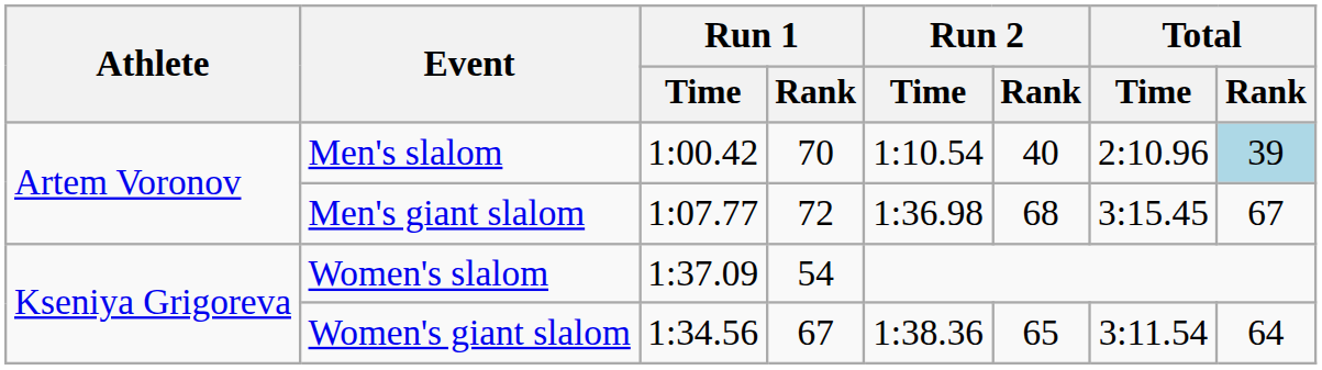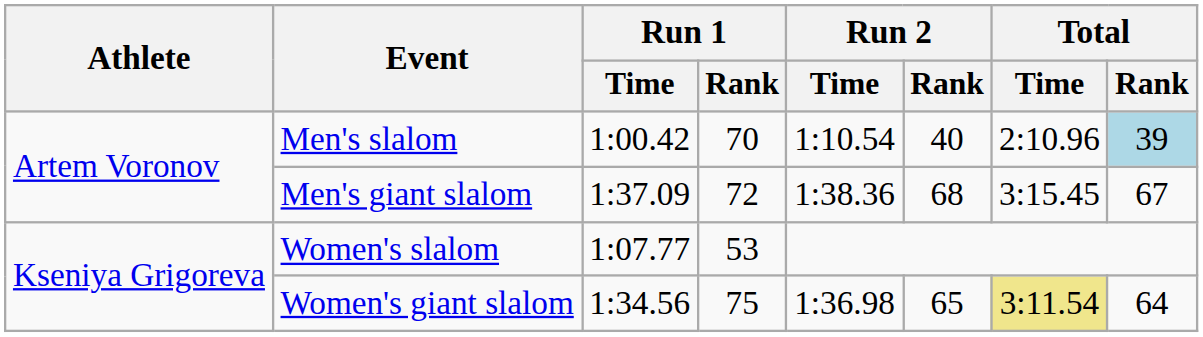Men's giant slalom | Run 1 / Time: 1:07.77 -> 1:37.09
Men's giant slalom | Run 2 / Time: 1:36.98 -> 1:38.36
Women's slalom | Run 1 / Time: 1:37.09 -> 1:07.77
Women's slalom | Run 1 / Rank: 54 -> 53
Women's giant slalom | Run 1 / Rank: 67 -> 75
Women's giant slalom | Run 2 / Time: 1:38.36 -> 1:36.98
Women's giant slalom | Total / Time: no background -> khaki background
